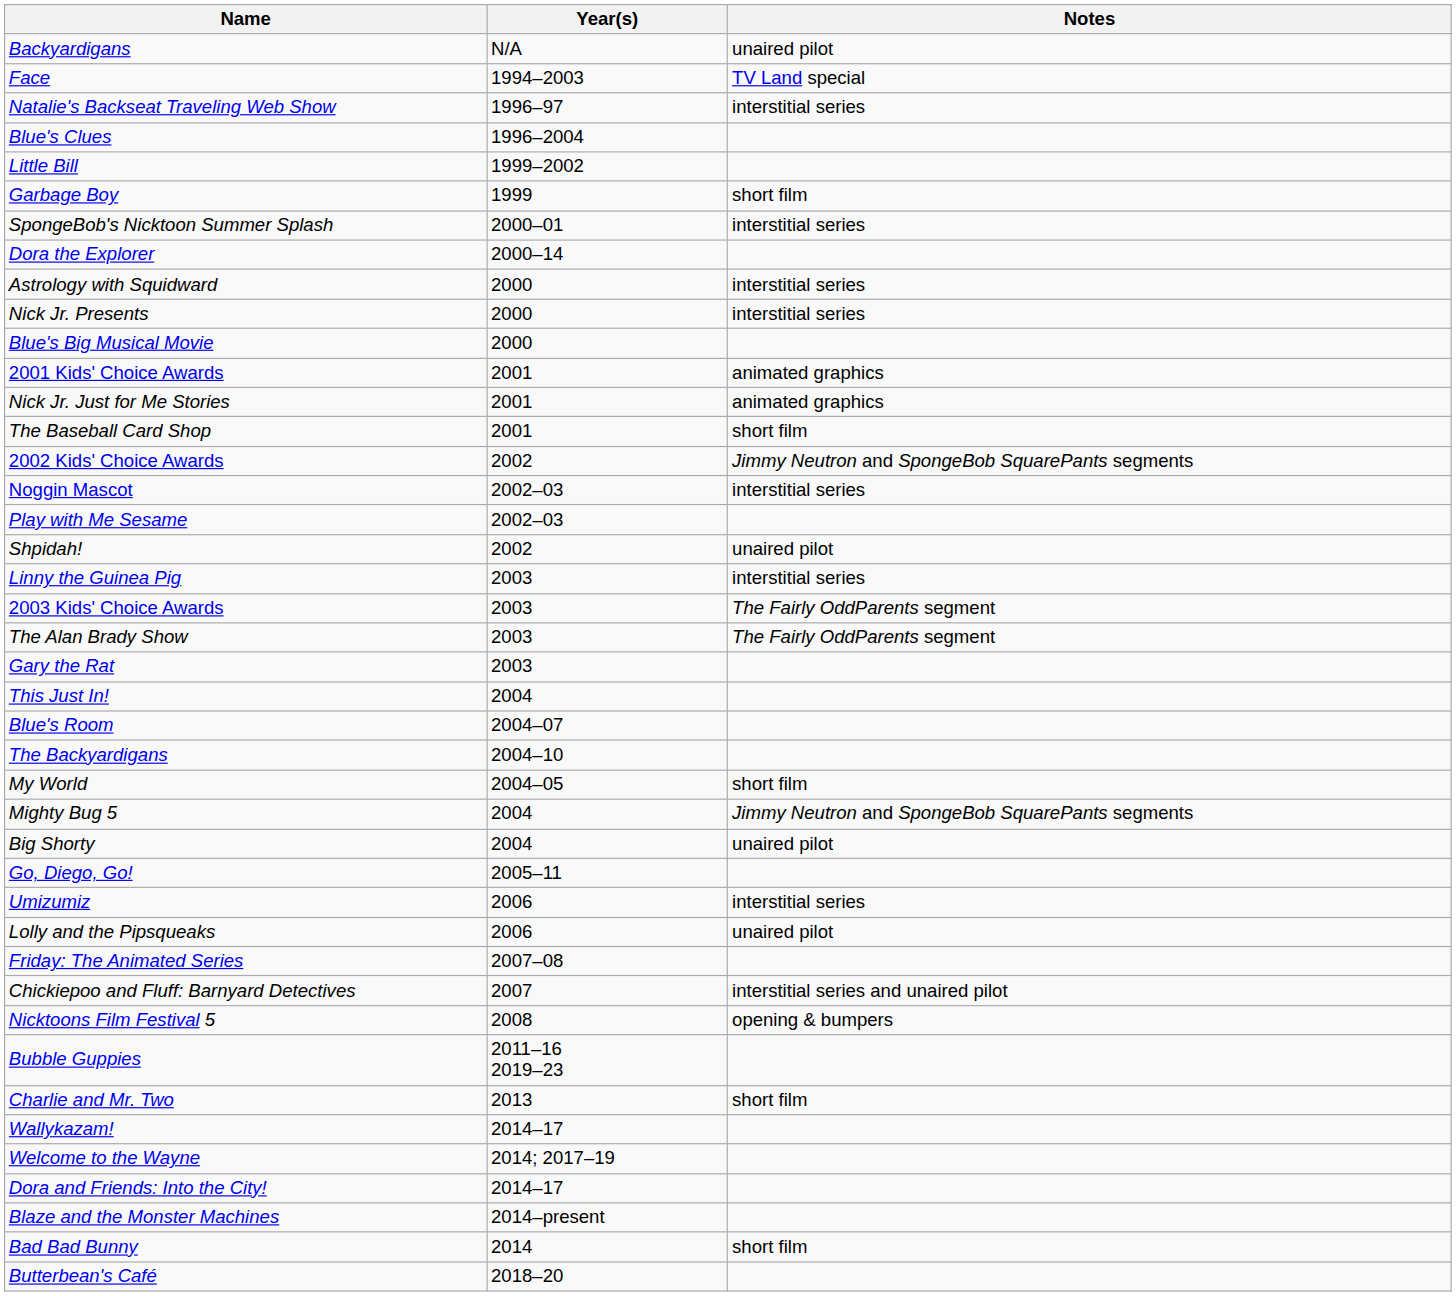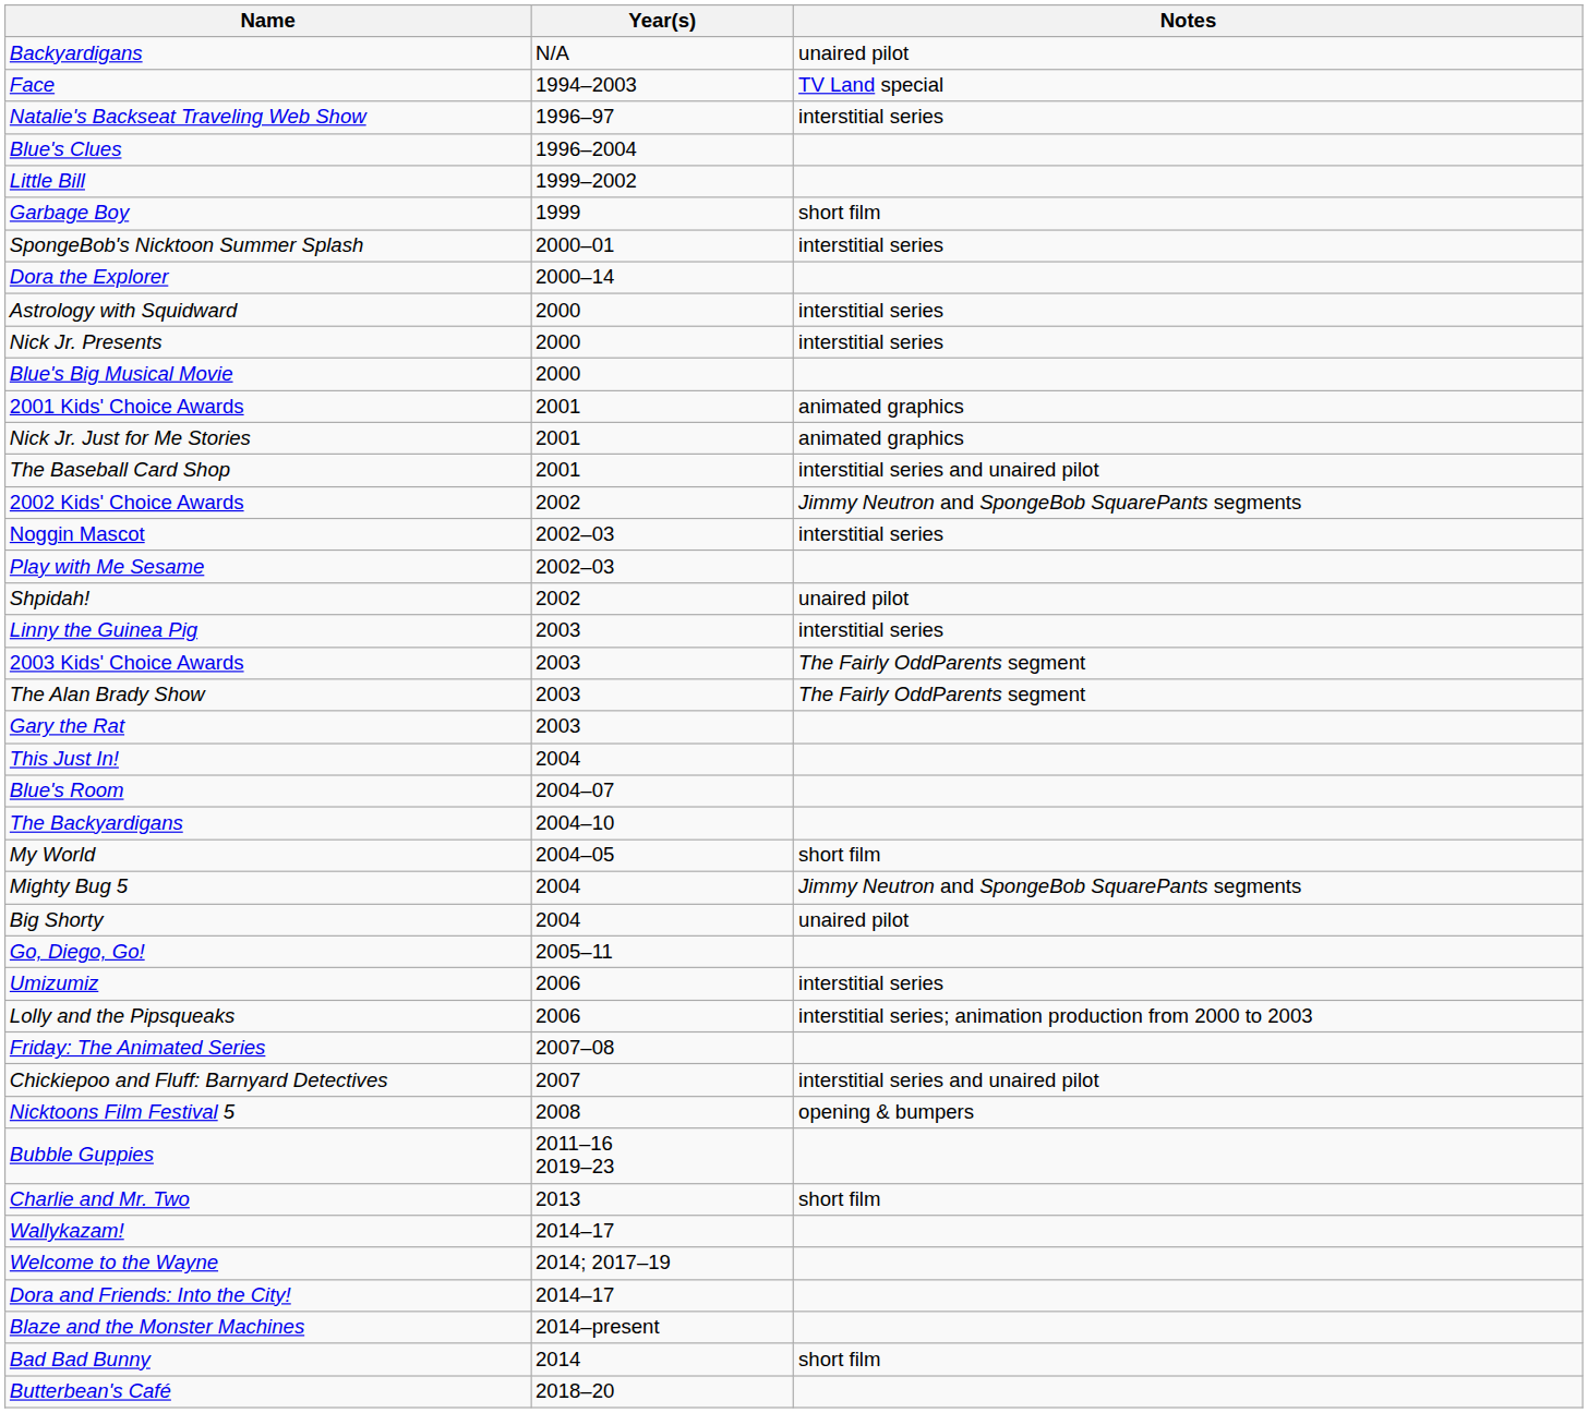The Baseball Card Shop | Notes: short film -> interstitial series and unaired pilot
Lolly and the Pipsqueaks | Notes: unaired pilot -> interstitial series; animation production from 2000 to 2003
